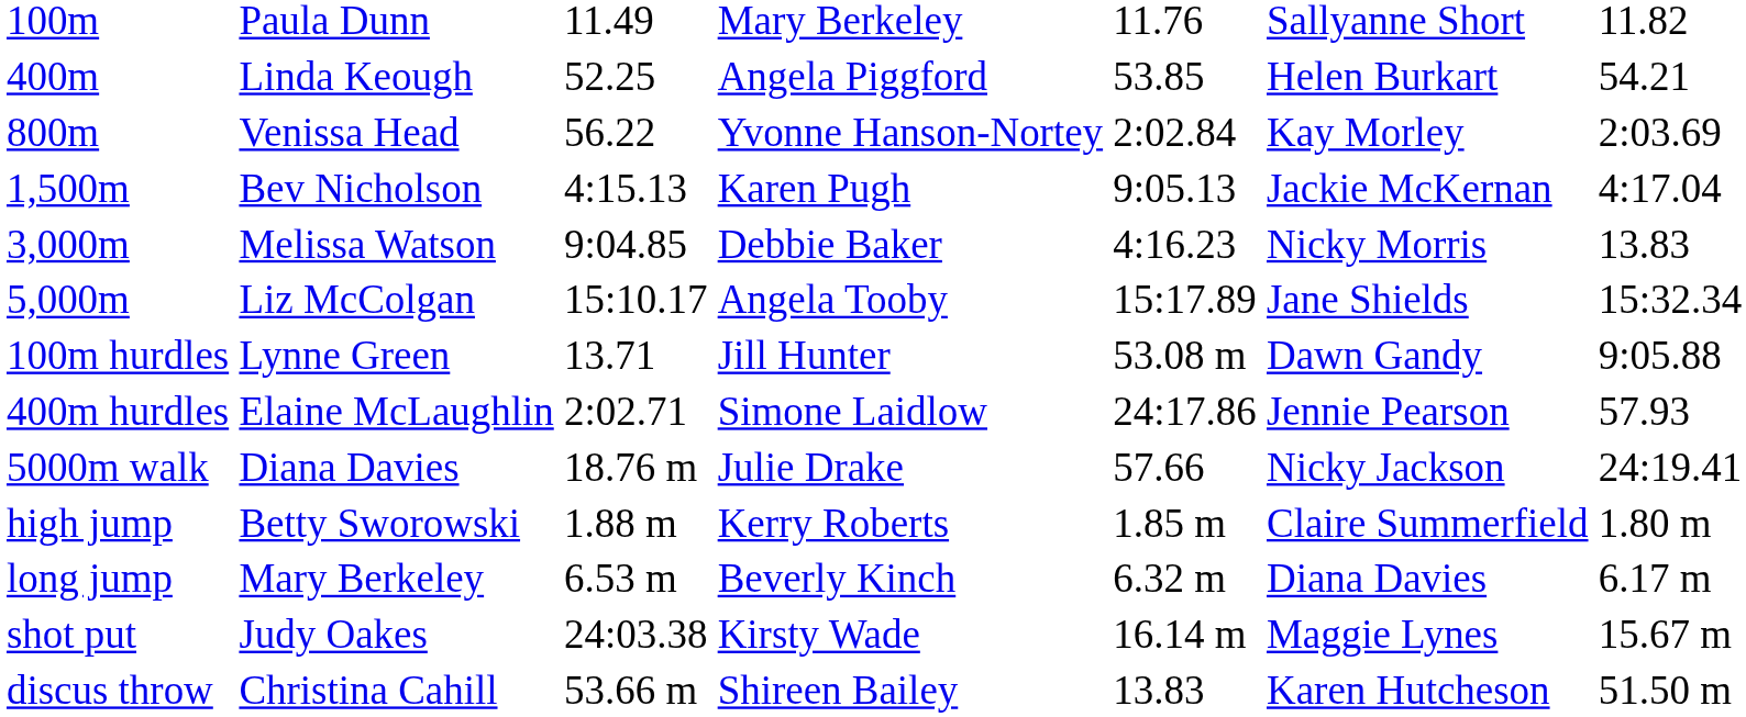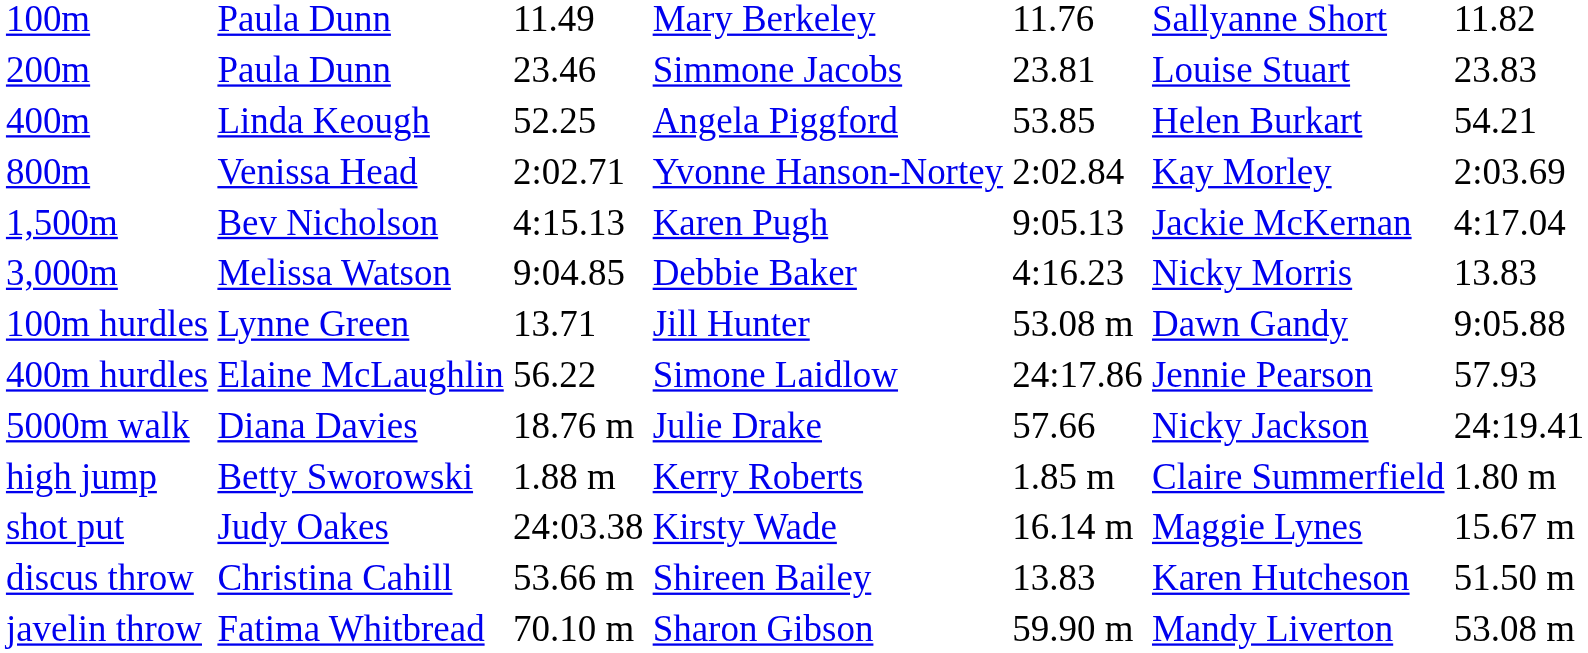+ row: 200m | Paula Dunn | 23.46 | Simmone Jacobs | 23.81 | Louise Stuart | 23.83
800m | column 3: 56.22 -> 2:02.71
- row: 5,000m | Liz McColgan | 15:10.17 | Angela Tooby | 15:17.89 | Jane Shields | 15:32.34
400m hurdles | column 3: 2:02.71 -> 56.22
- row: long jump | Mary Berkeley | 6.53 m | Beverly Kinch | 6.32 m | Diana Davies | 6.17 m
+ row: javelin throw | Fatima Whitbread | 70.10 m | Sharon Gibson | 59.90 m | Mandy Liverton | 53.08 m
